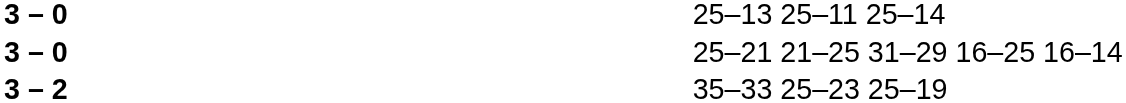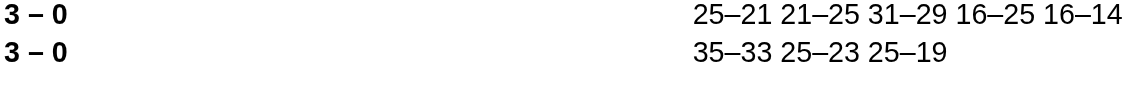- row: 3 – 0 | 25–13 25–11 25–14
35–33 25–23 25–19 | column 2: 3 – 2 -> 3 – 0
